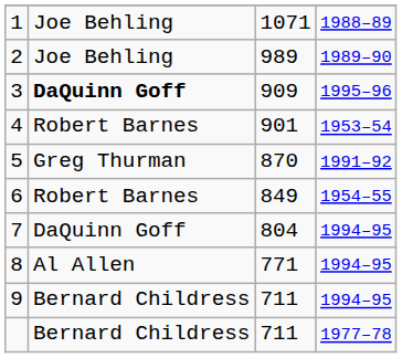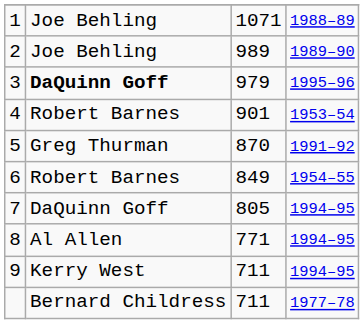3 | column 3: 909 -> 979
7 | column 3: 804 -> 805
9 | column 2: Bernard Childress -> Kerry West
